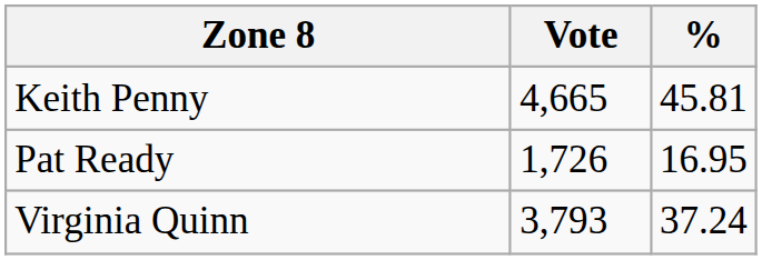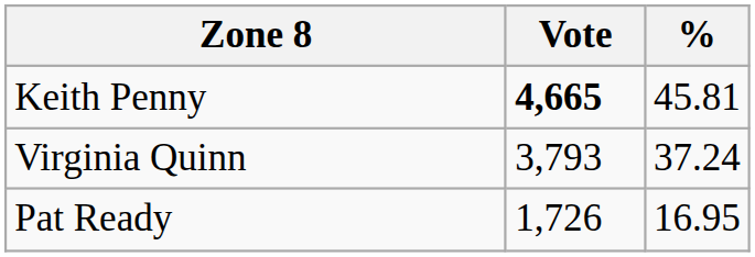Keith Penny | Vote: normal -> bold
rows swapped: Virginia Quinn <-> Pat Ready
